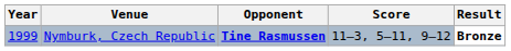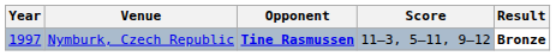Nymburk, Czech Republic | Year: 1999 -> 1997
